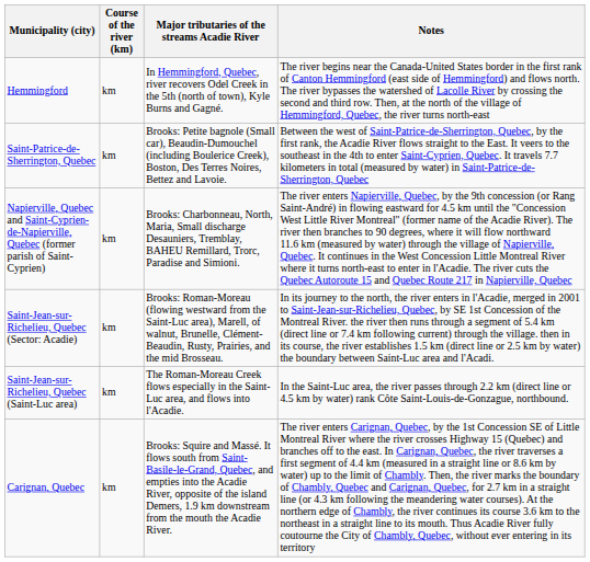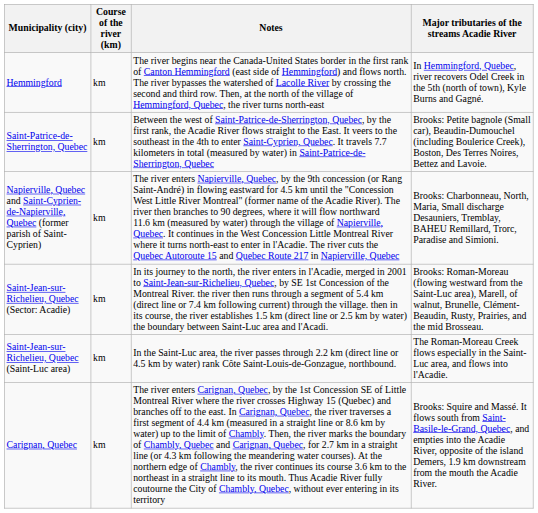columns swapped: Notes <-> Major tributaries of the streams Acadie River
